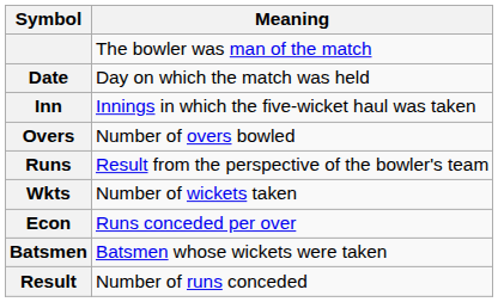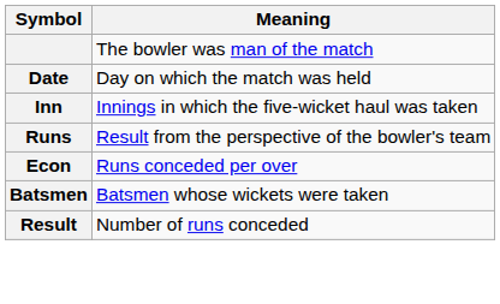- row: Overs | Number of overs bowled
- row: Wkts | Number of wickets taken
